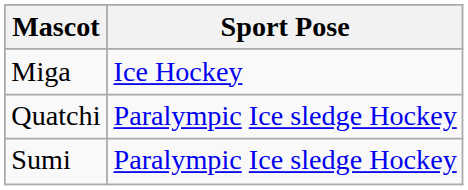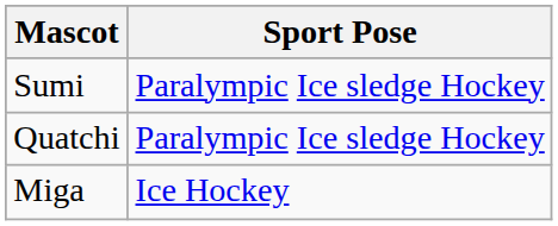rows swapped: Miga <-> Sumi
